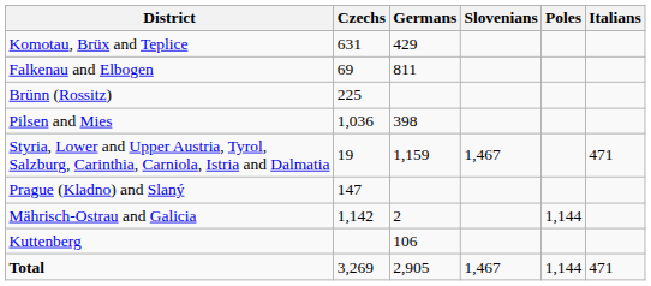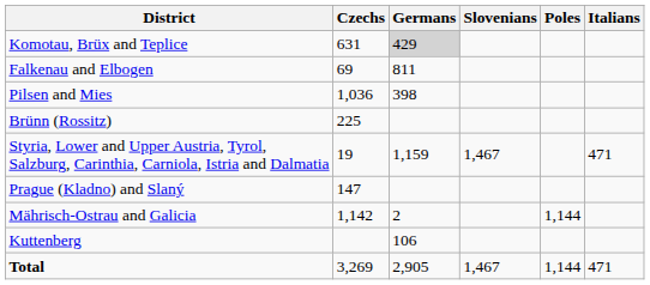Komotau, Brüx and Teplice | Germans: no background -> lightgrey background
rows swapped: Pilsen and Mies <-> Brünn (Rossitz)
